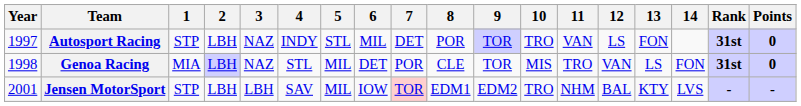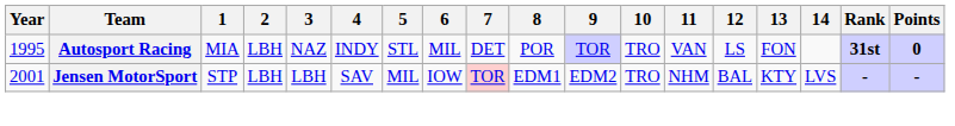Autosport Racing | Year: 1997 -> 1995
Autosport Racing | 1: STP -> MIA
- row: 1998 | Genoa Racing | MIA | LBH | NAZ | STL | MIL | DET | POR | CLE | TOR | MIS | TRO | VAN | LS | FON | 31st | 0
